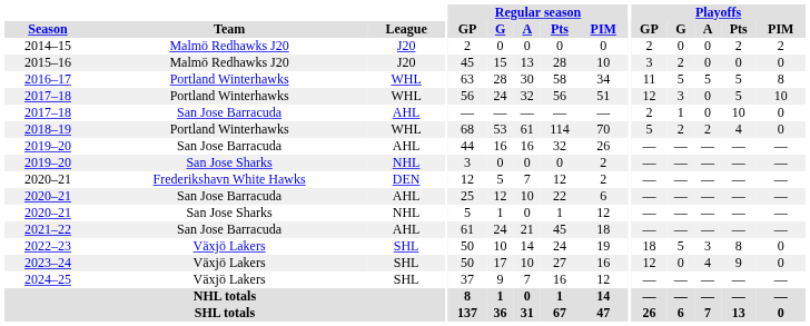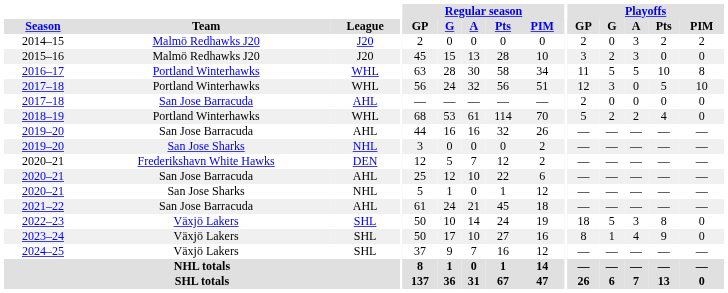2014–15 | Playoffs / A: 0 -> 3
2015–16 | Playoffs / A: 0 -> 3
2016–17 | Playoffs / Pts: 5 -> 10
2017–18 / San Jose Barracuda | Playoffs / G: 1 -> 0
2017–18 / San Jose Barracuda | Playoffs / Pts: 10 -> 0
2023–24 | Playoffs / GP: 12 -> 8
2023–24 | Playoffs / G: 0 -> 1
